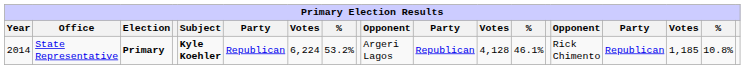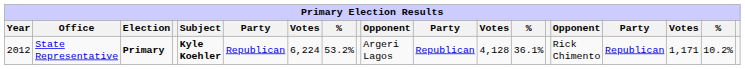State Representative | Year: 2014 -> 2012
State Representative | column 13: 46.1% -> 36.1%
State Representative | column 17: 1,185 -> 1,171
State Representative | column 18: 10.8% -> 10.2%
